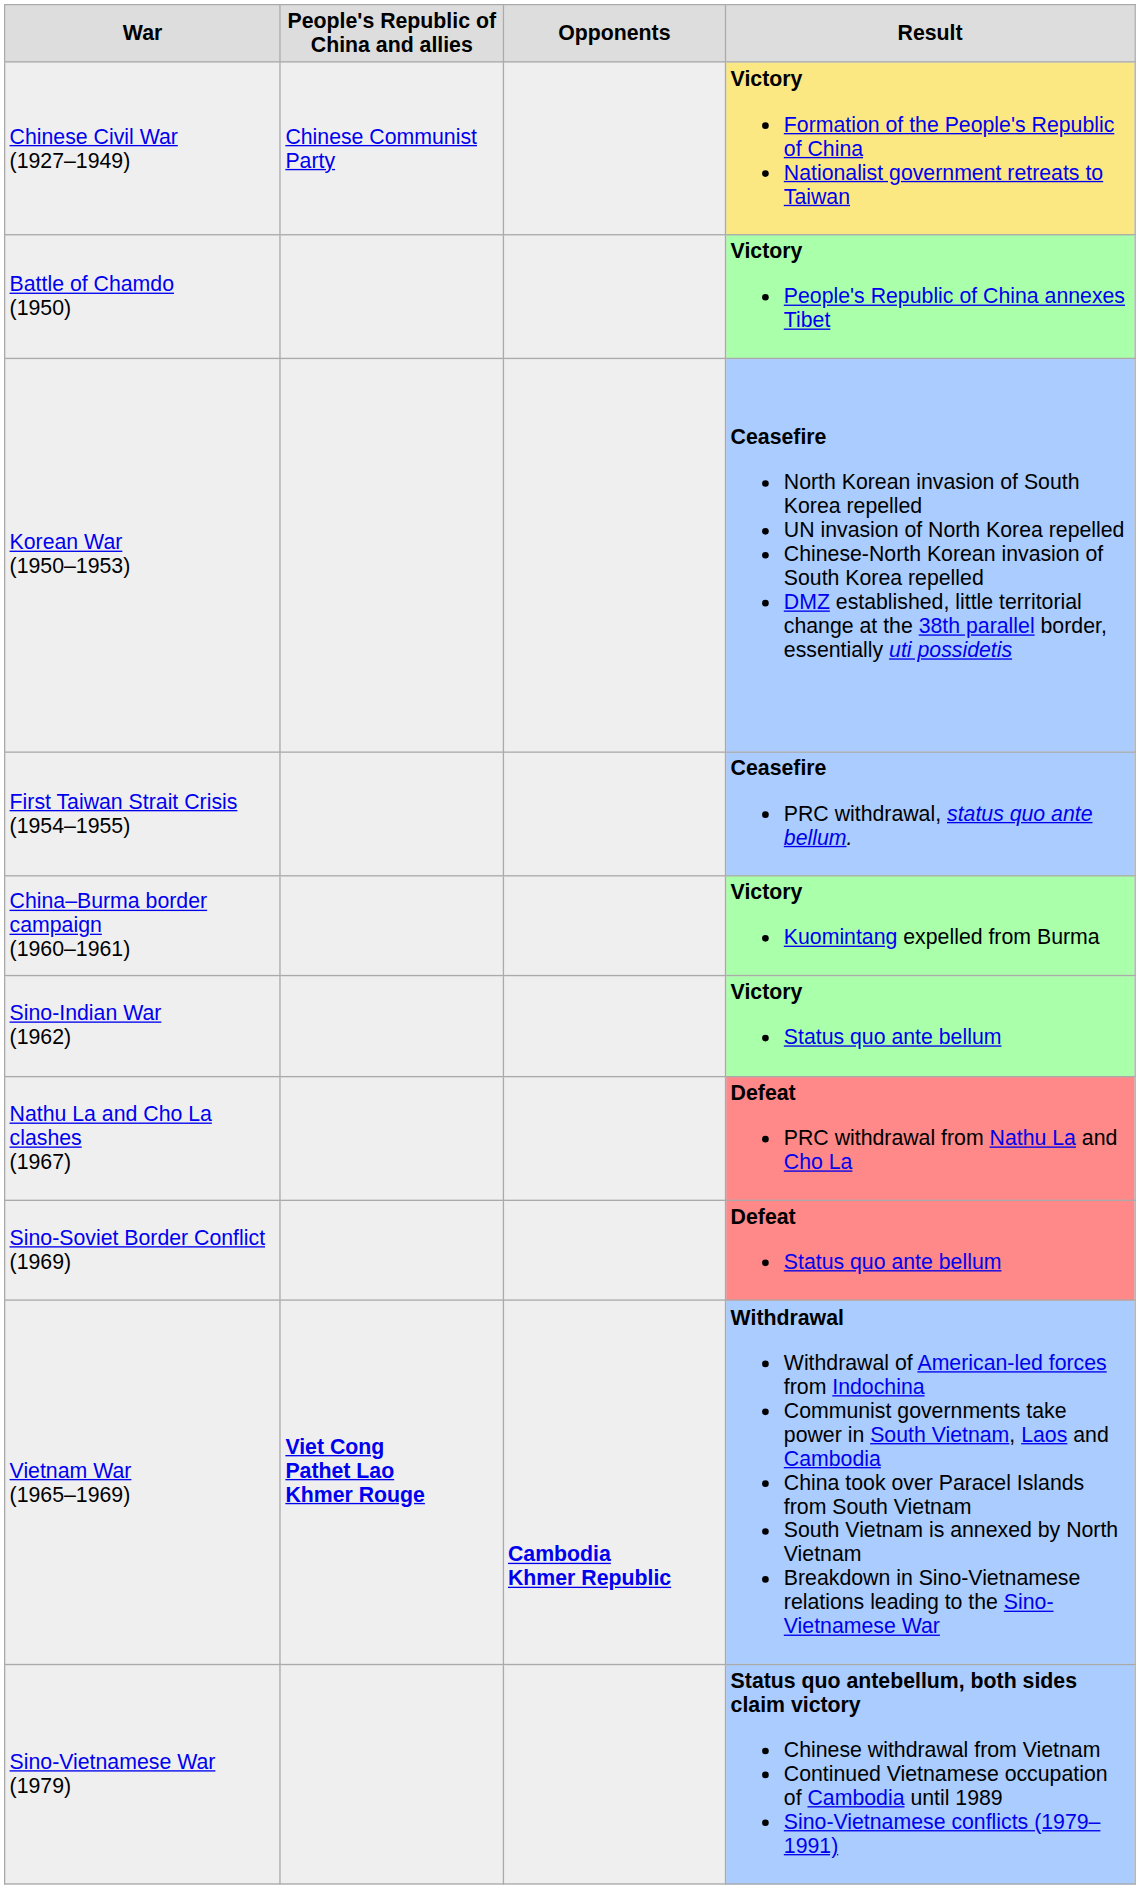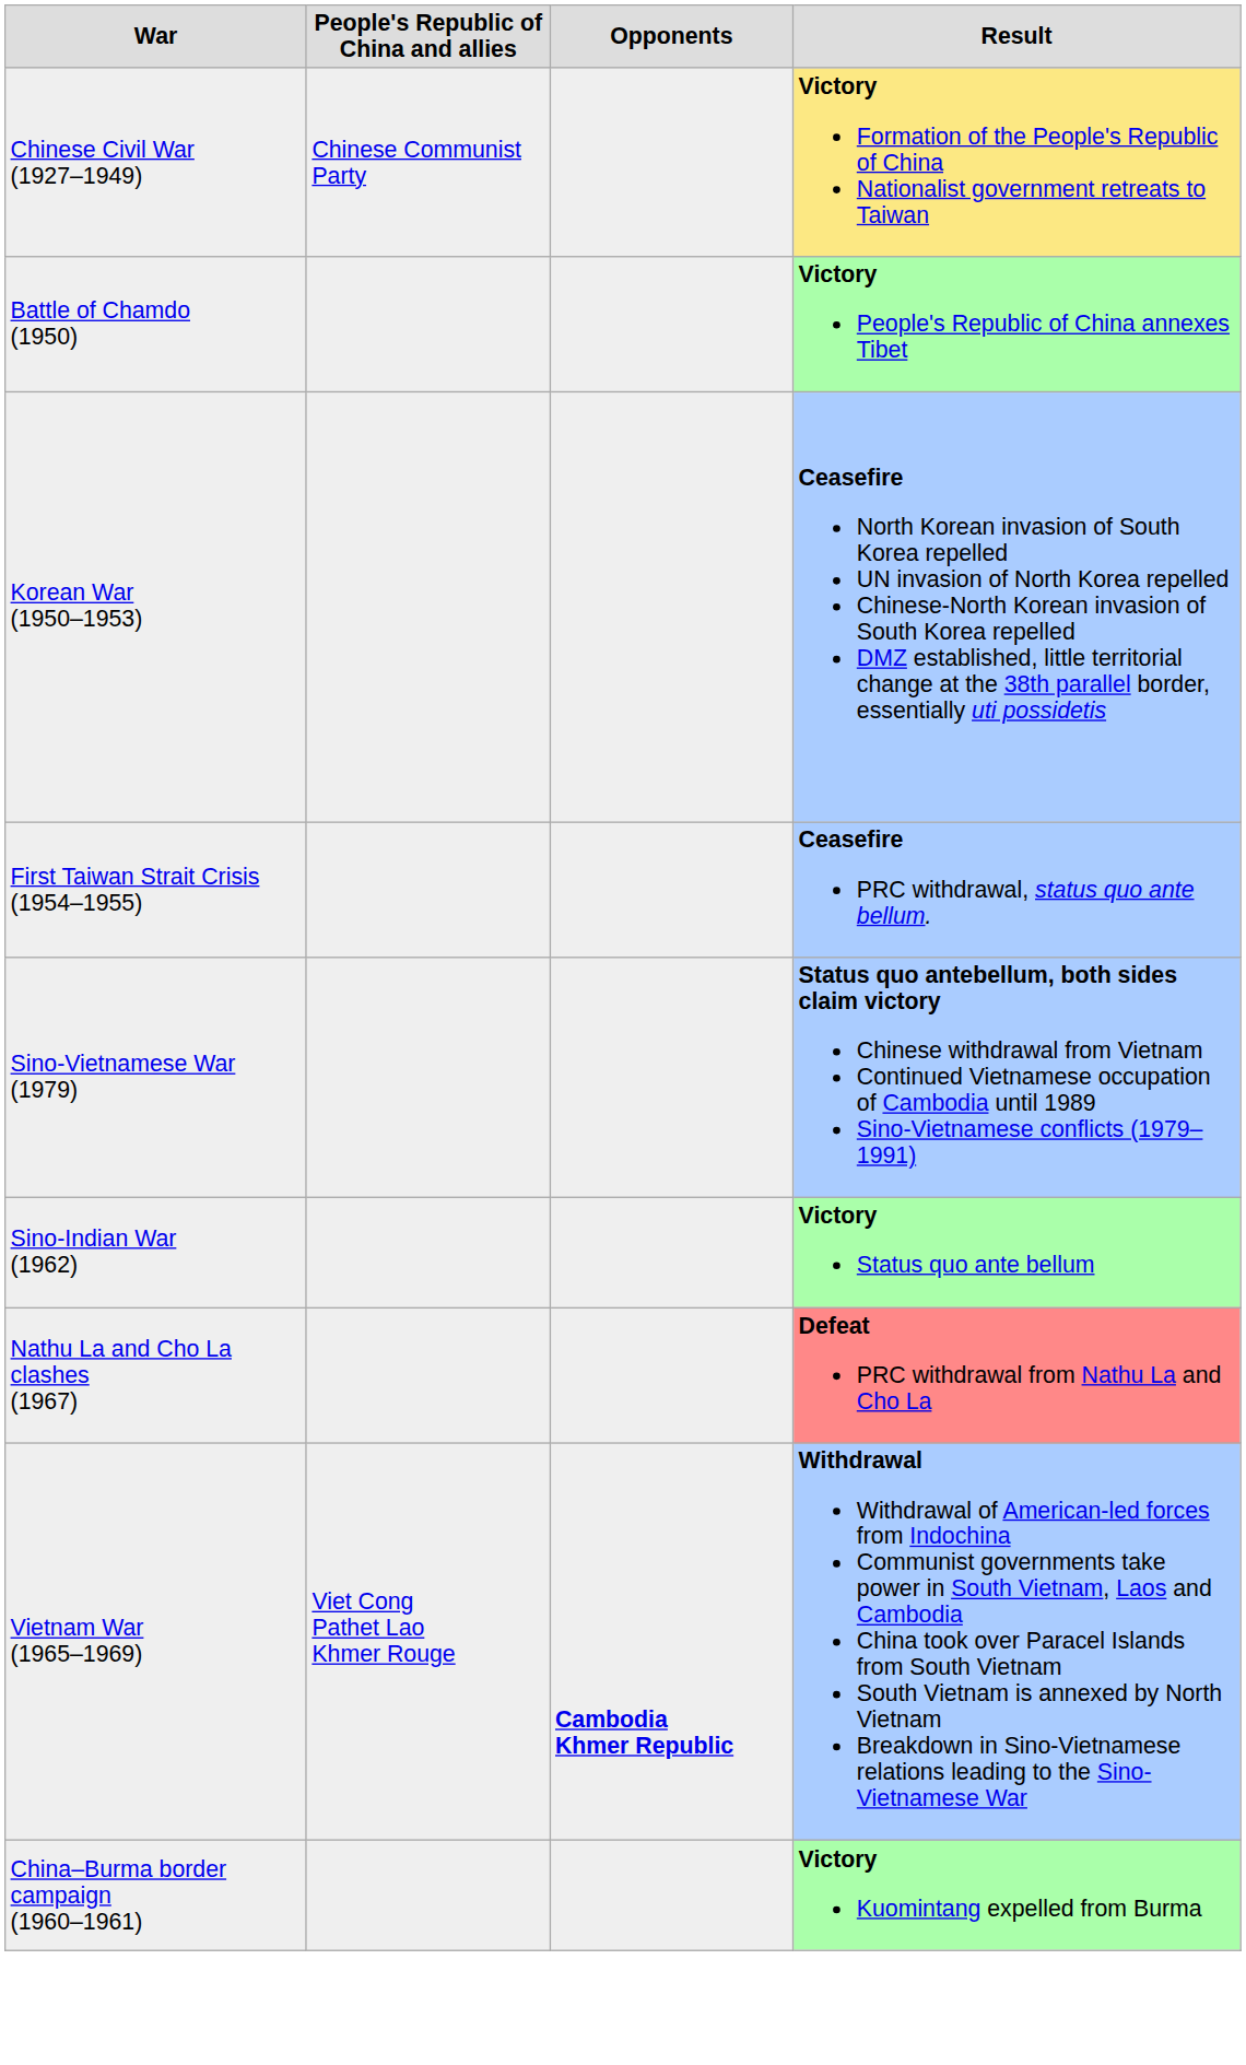rows swapped: China–Burma border campaign (1960–1961) <-> Sino-Vietnamese War (1979)
- row: Sino-Soviet Border Conflict (1969) | Defeat Status quo ante bellum
Vietnam War (1965–1969) | People's Republic of China and allies: bold -> normal
